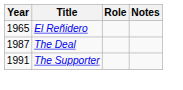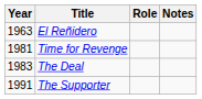El Reñidero | Year: 1965 -> 1963
+ row: 1981 | Time for Revenge
The Deal | Year: 1987 -> 1983
